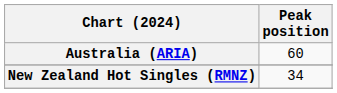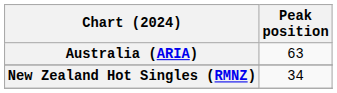Australia (ARIA) | Peak position: 60 -> 63
